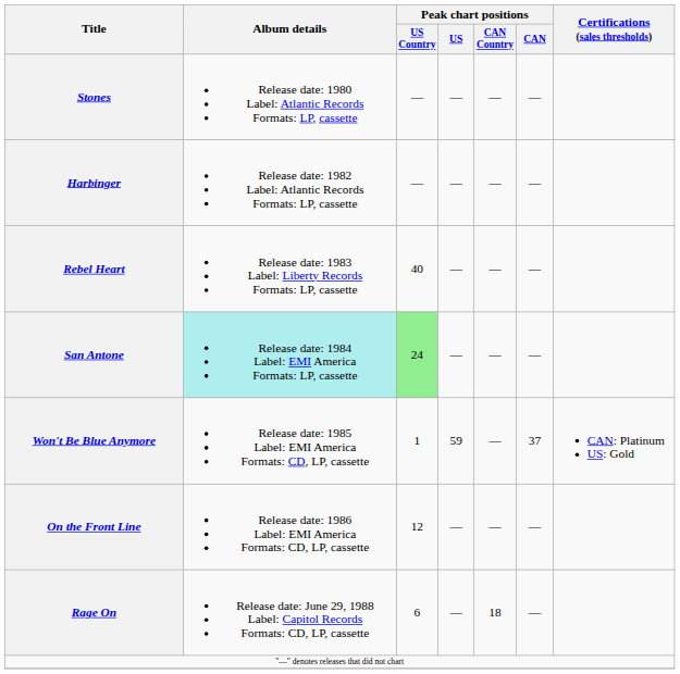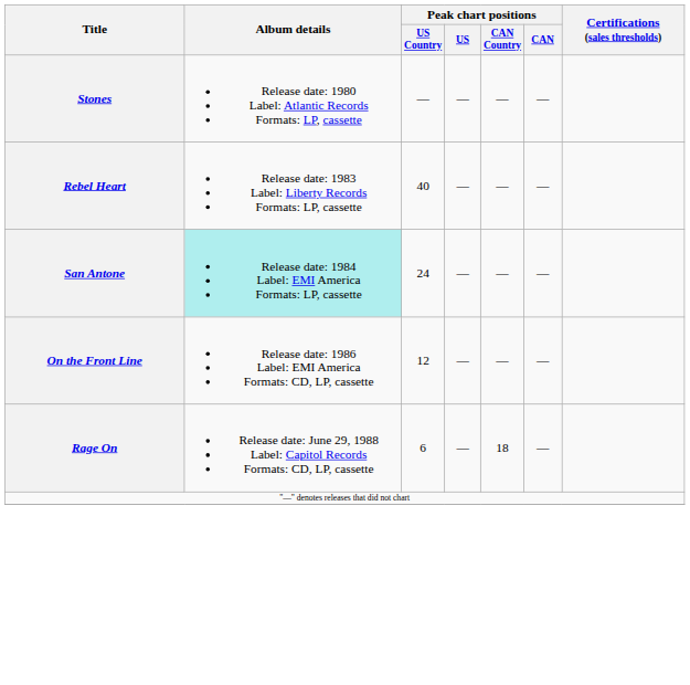- row: Harbinger | Release date: 1982 Label: Atlantic Records Formats: LP, cassette | — | — | — | —
San Antone | Peak chart positions / US Country: lightgreen background -> no background
- row: Won't Be Blue Anymore | Release date: 1985 Label: EMI America Formats: CD, LP, cassette | 1 | 59 | — | 37 | CAN: Platinum US: Gold
